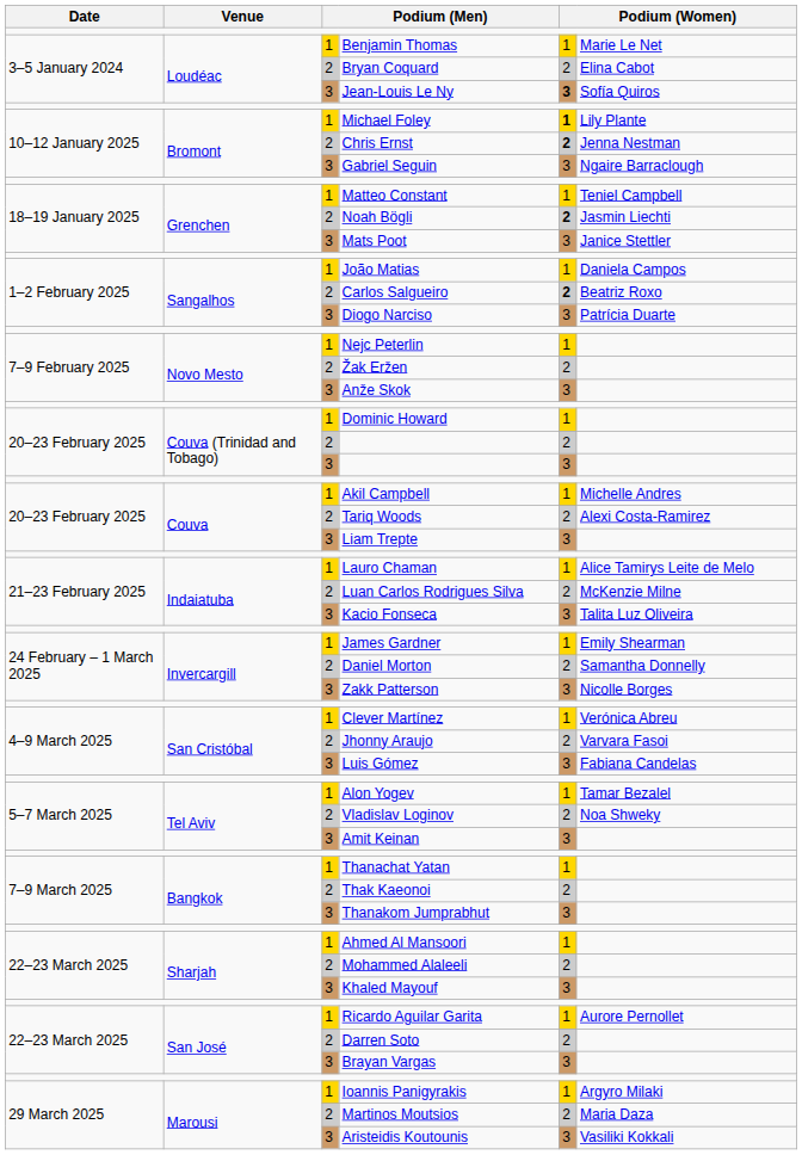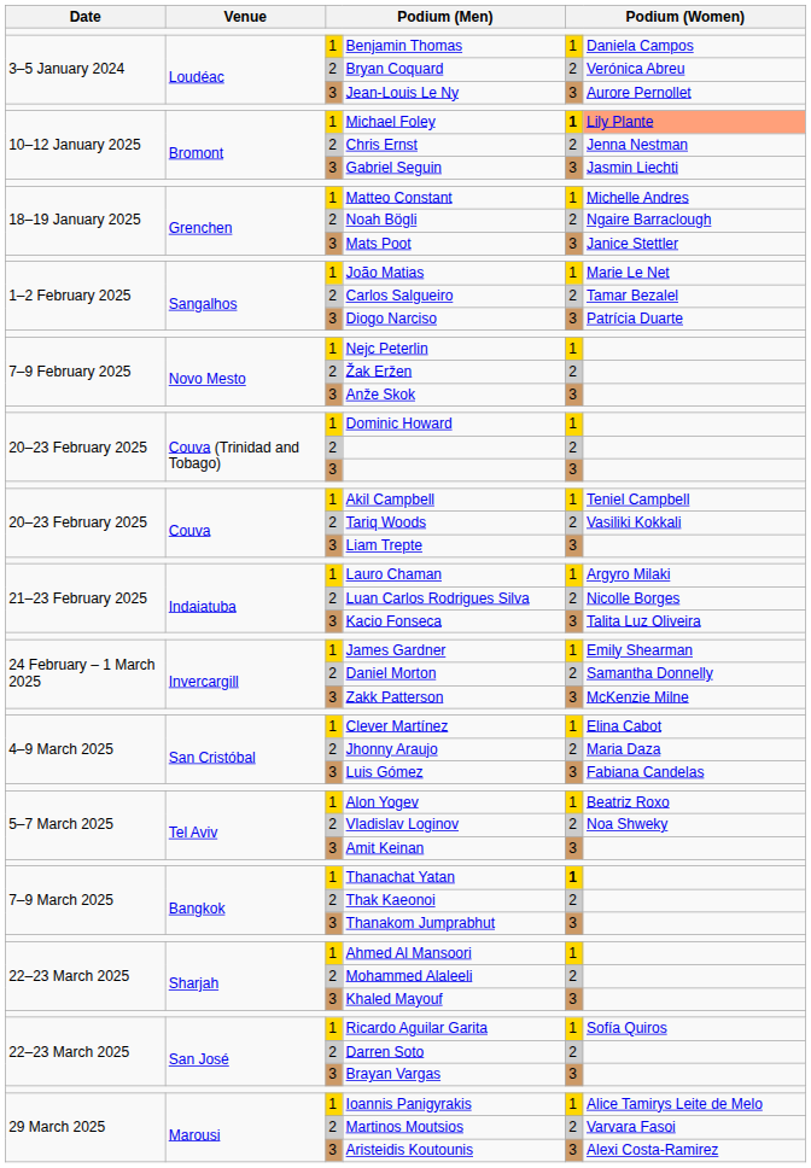Benjamin Thomas | column 6: Marie Le Net -> Daniela Campos
Bryan Coquard | column 6: Elina Cabot -> Verónica Abreu
Jean-Louis Le Ny | column 5: bold -> normal
Jean-Louis Le Ny | column 6: Sofía Quiros -> Aurore Pernollet
Michael Foley | column 6: no background -> lightsalmon background
Chris Ernst | column 5: bold -> normal
Gabriel Seguin | column 6: Ngaire Barraclough -> Jasmin Liechti
Matteo Constant | column 6: Teniel Campbell -> Michelle Andres
Noah Bögli | column 5: bold -> normal
Noah Bögli | column 6: Jasmin Liechti -> Ngaire Barraclough
João Matias | column 6: Daniela Campos -> Marie Le Net
Carlos Salgueiro | column 5: bold -> normal
Carlos Salgueiro | column 6: Beatriz Roxo -> Tamar Bezalel
Akil Campbell | column 6: Michelle Andres -> Teniel Campbell
Tariq Woods | column 6: Alexi Costa-Ramirez -> Vasiliki Kokkali
Lauro Chaman | column 6: Alice Tamirys Leite de Melo -> Argyro Milaki
Luan Carlos Rodrigues Silva | column 6: McKenzie Milne -> Nicolle Borges
Zakk Patterson | column 6: Nicolle Borges -> McKenzie Milne
Clever Martínez | column 6: Verónica Abreu -> Elina Cabot
Jhonny Araujo | column 6: Varvara Fasoi -> Maria Daza
Alon Yogev | column 6: Tamar Bezalel -> Beatriz Roxo
Thanachat Yatan | column 5: normal -> bold
Ricardo Aguilar Garita | column 6: Aurore Pernollet -> Sofía Quiros
Ioannis Panigyrakis | column 6: Argyro Milaki -> Alice Tamirys Leite de Melo
Martinos Moutsios | column 6: Maria Daza -> Varvara Fasoi
Aristeidis Koutounis | column 6: Vasiliki Kokkali -> Alexi Costa-Ramirez
